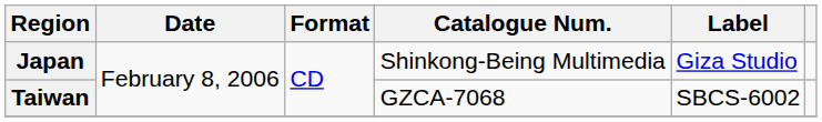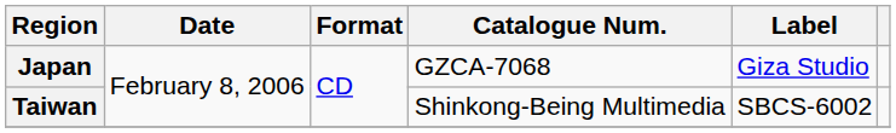Japan | Catalogue Num.: Shinkong-Being Multimedia -> GZCA-7068
Taiwan | Catalogue Num.: GZCA-7068 -> Shinkong-Being Multimedia
